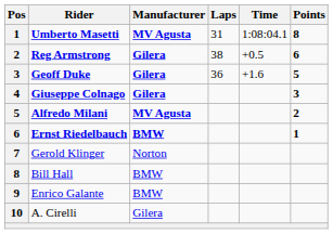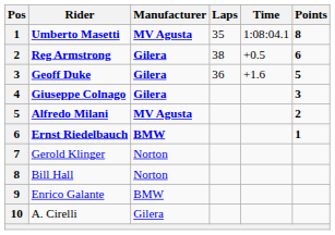Umberto Masetti | Laps: 31 -> 35
Bill Hall | Manufacturer: BMW -> Norton
